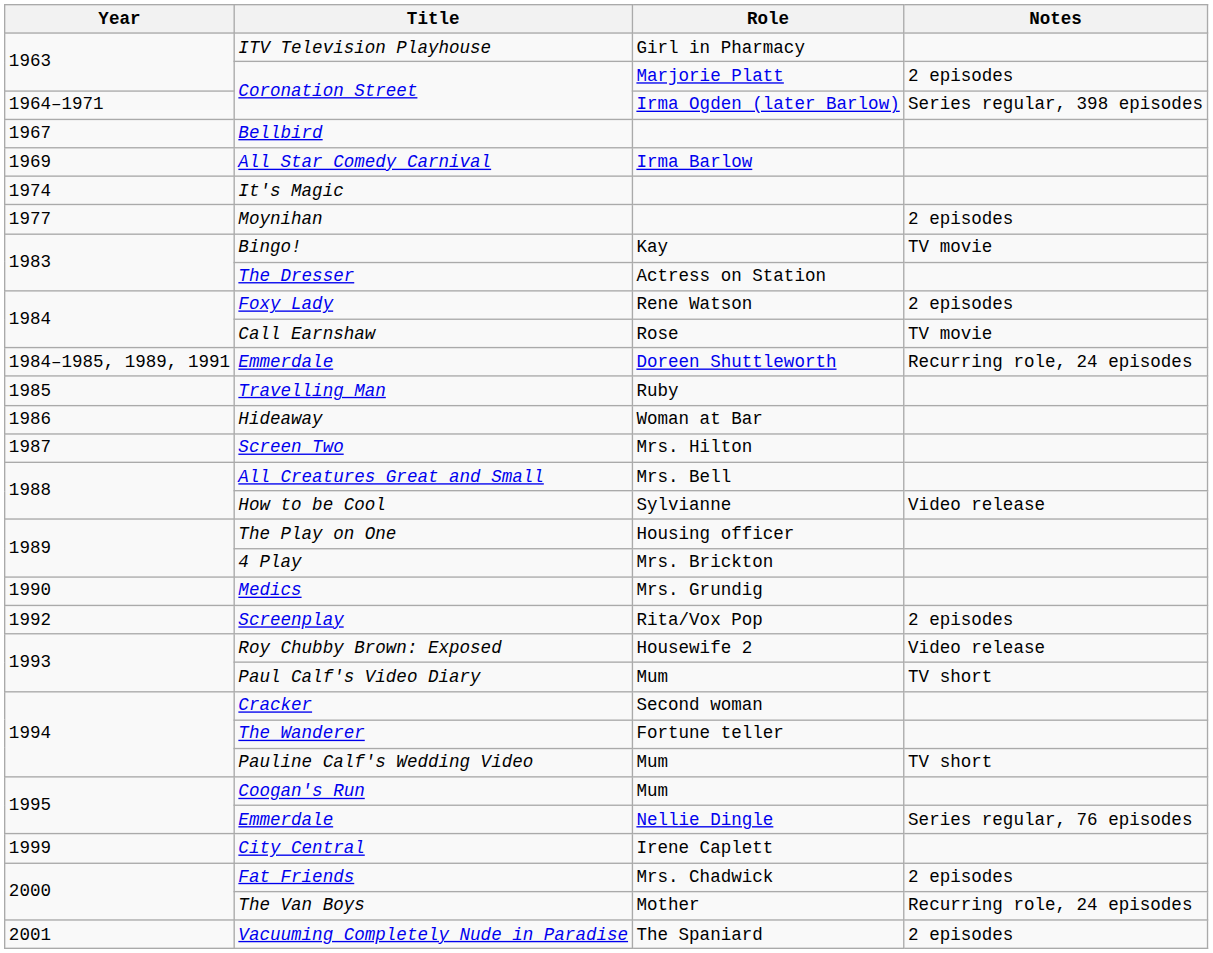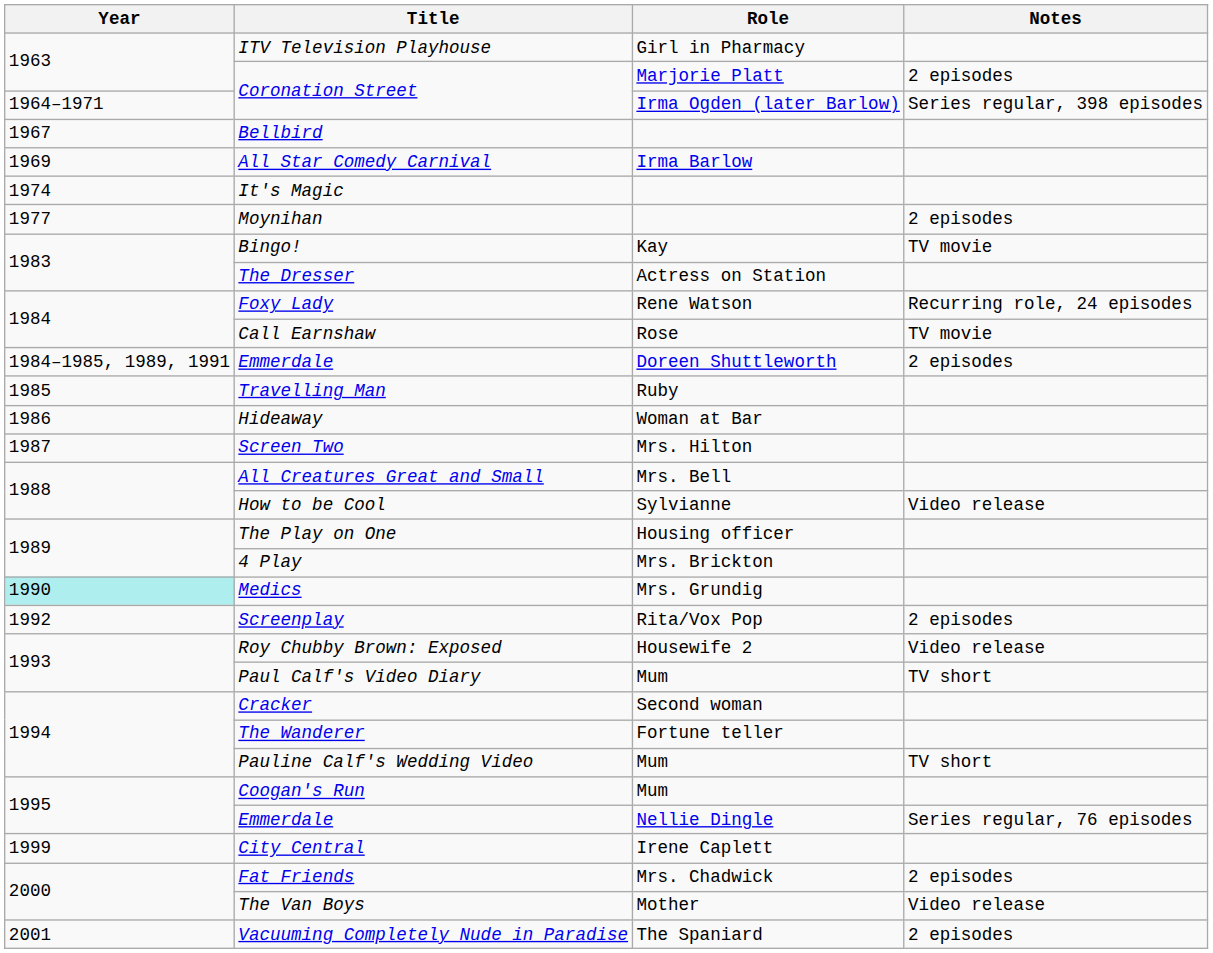Foxy Lady | Notes: 2 episodes -> Recurring role, 24 episodes
Emmerdale / Doreen Shuttleworth | Notes: Recurring role, 24 episodes -> 2 episodes
Medics | Year: no background -> paleturquoise background
The Van Boys | Notes: Recurring role, 24 episodes -> Video release
